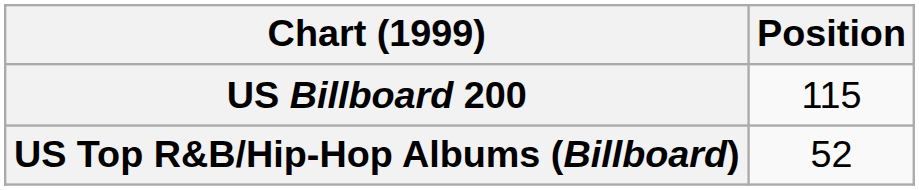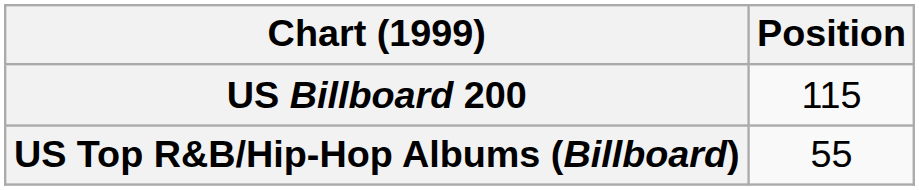US Top R&B/Hip-Hop Albums (Billboard) | Position: 52 -> 55
